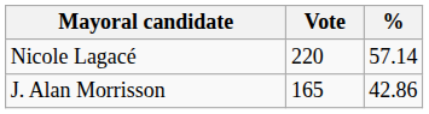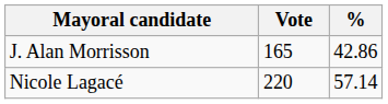rows swapped: Nicole Lagacé <-> J. Alan Morrisson
